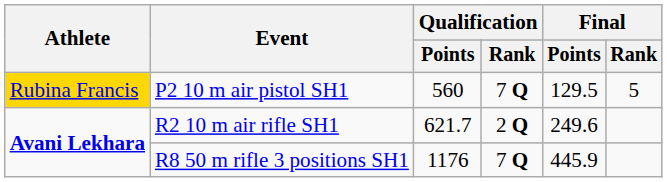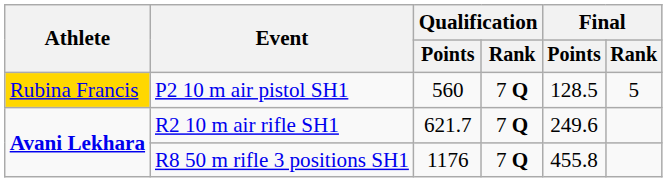P2 10 m air pistol SH1 | Final / Points: 129.5 -> 128.5
R2 10 m air rifle SH1 | Qualification / Rank: 2 Q -> 7 Q
R8 50 m rifle 3 positions SH1 | Final / Points: 445.9 -> 455.8
